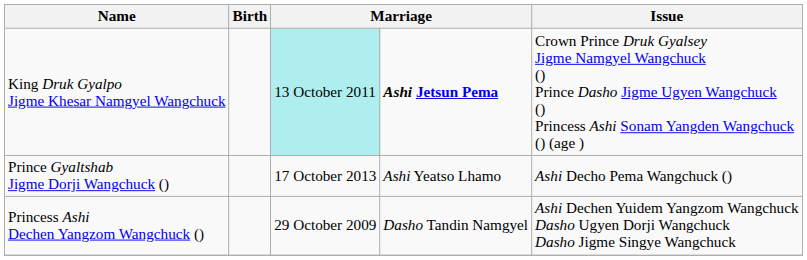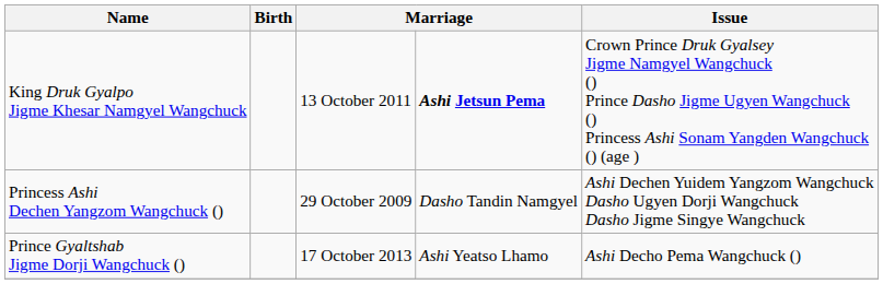King Druk Gyalpo Jigme Khesar Namgyel Wangchuck | column 3: paleturquoise background -> no background
rows swapped: Princess Ashi Dechen Yangzom Wangchuck () <-> Prince Gyaltshab Jigme Dorji Wangchuck ()
